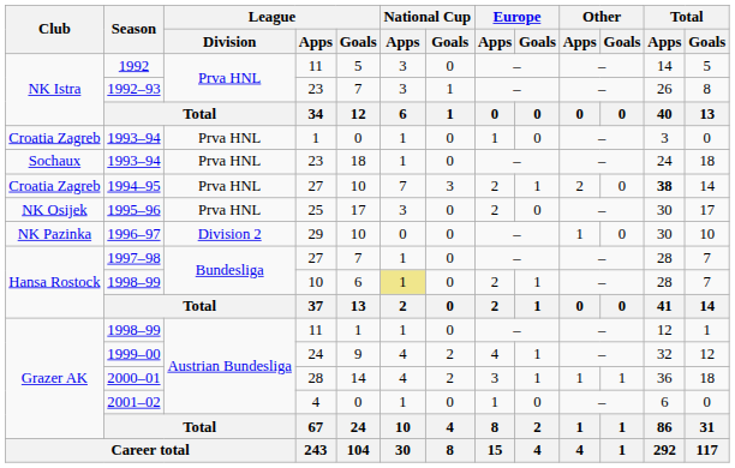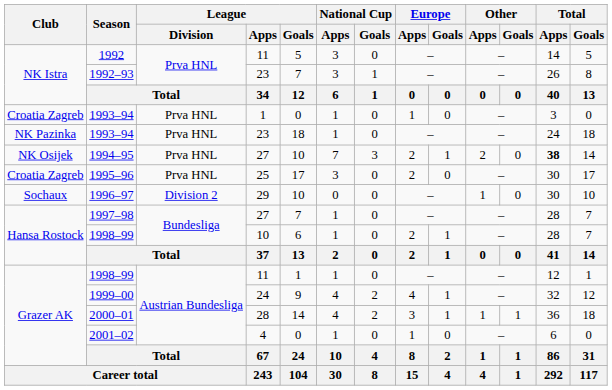1993–94 / 23 | Club: Sochaux -> NK Pazinka
1994–95 | Club: Croatia Zagreb -> NK Osijek
1995–96 | Club: NK Osijek -> Croatia Zagreb
1996–97 | Club: NK Pazinka -> Sochaux
1998–99 / 10 | National Cup / Apps: khaki background -> no background
